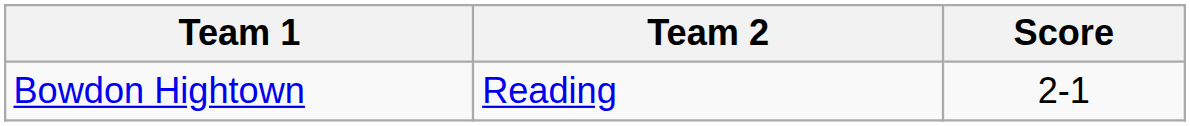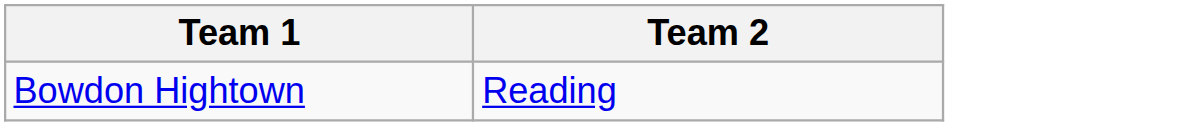- column: Score | 2-1
